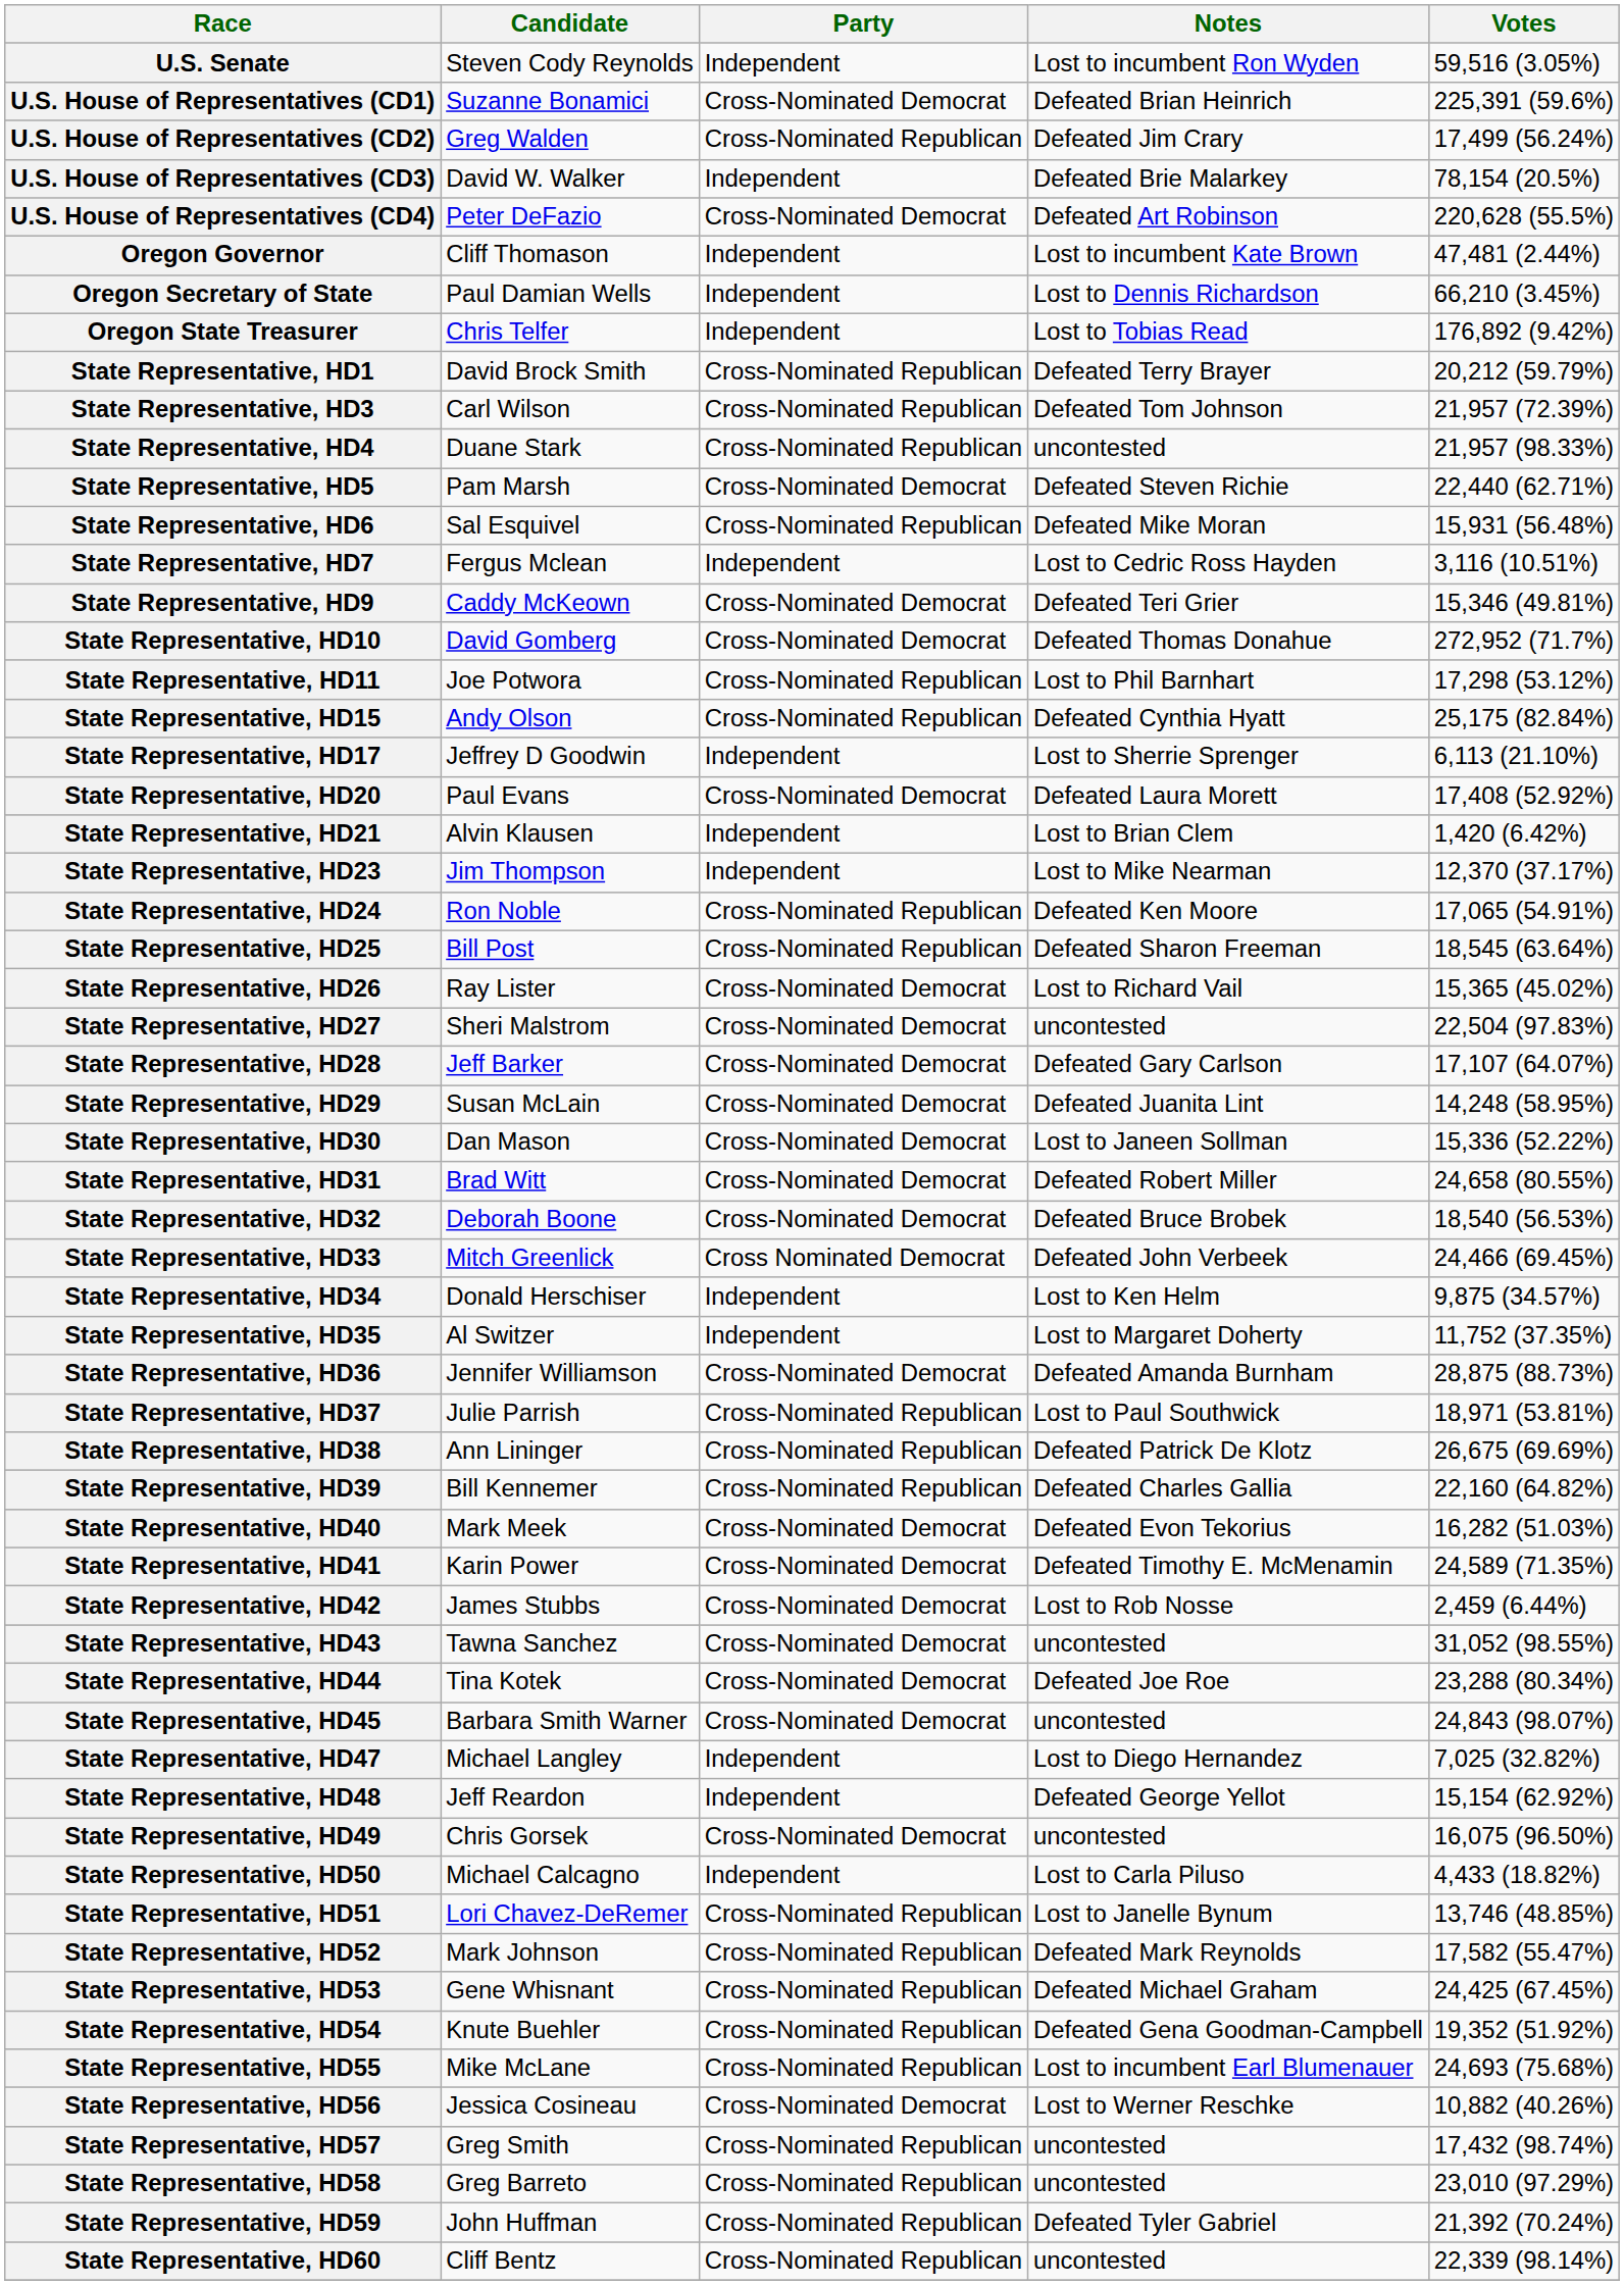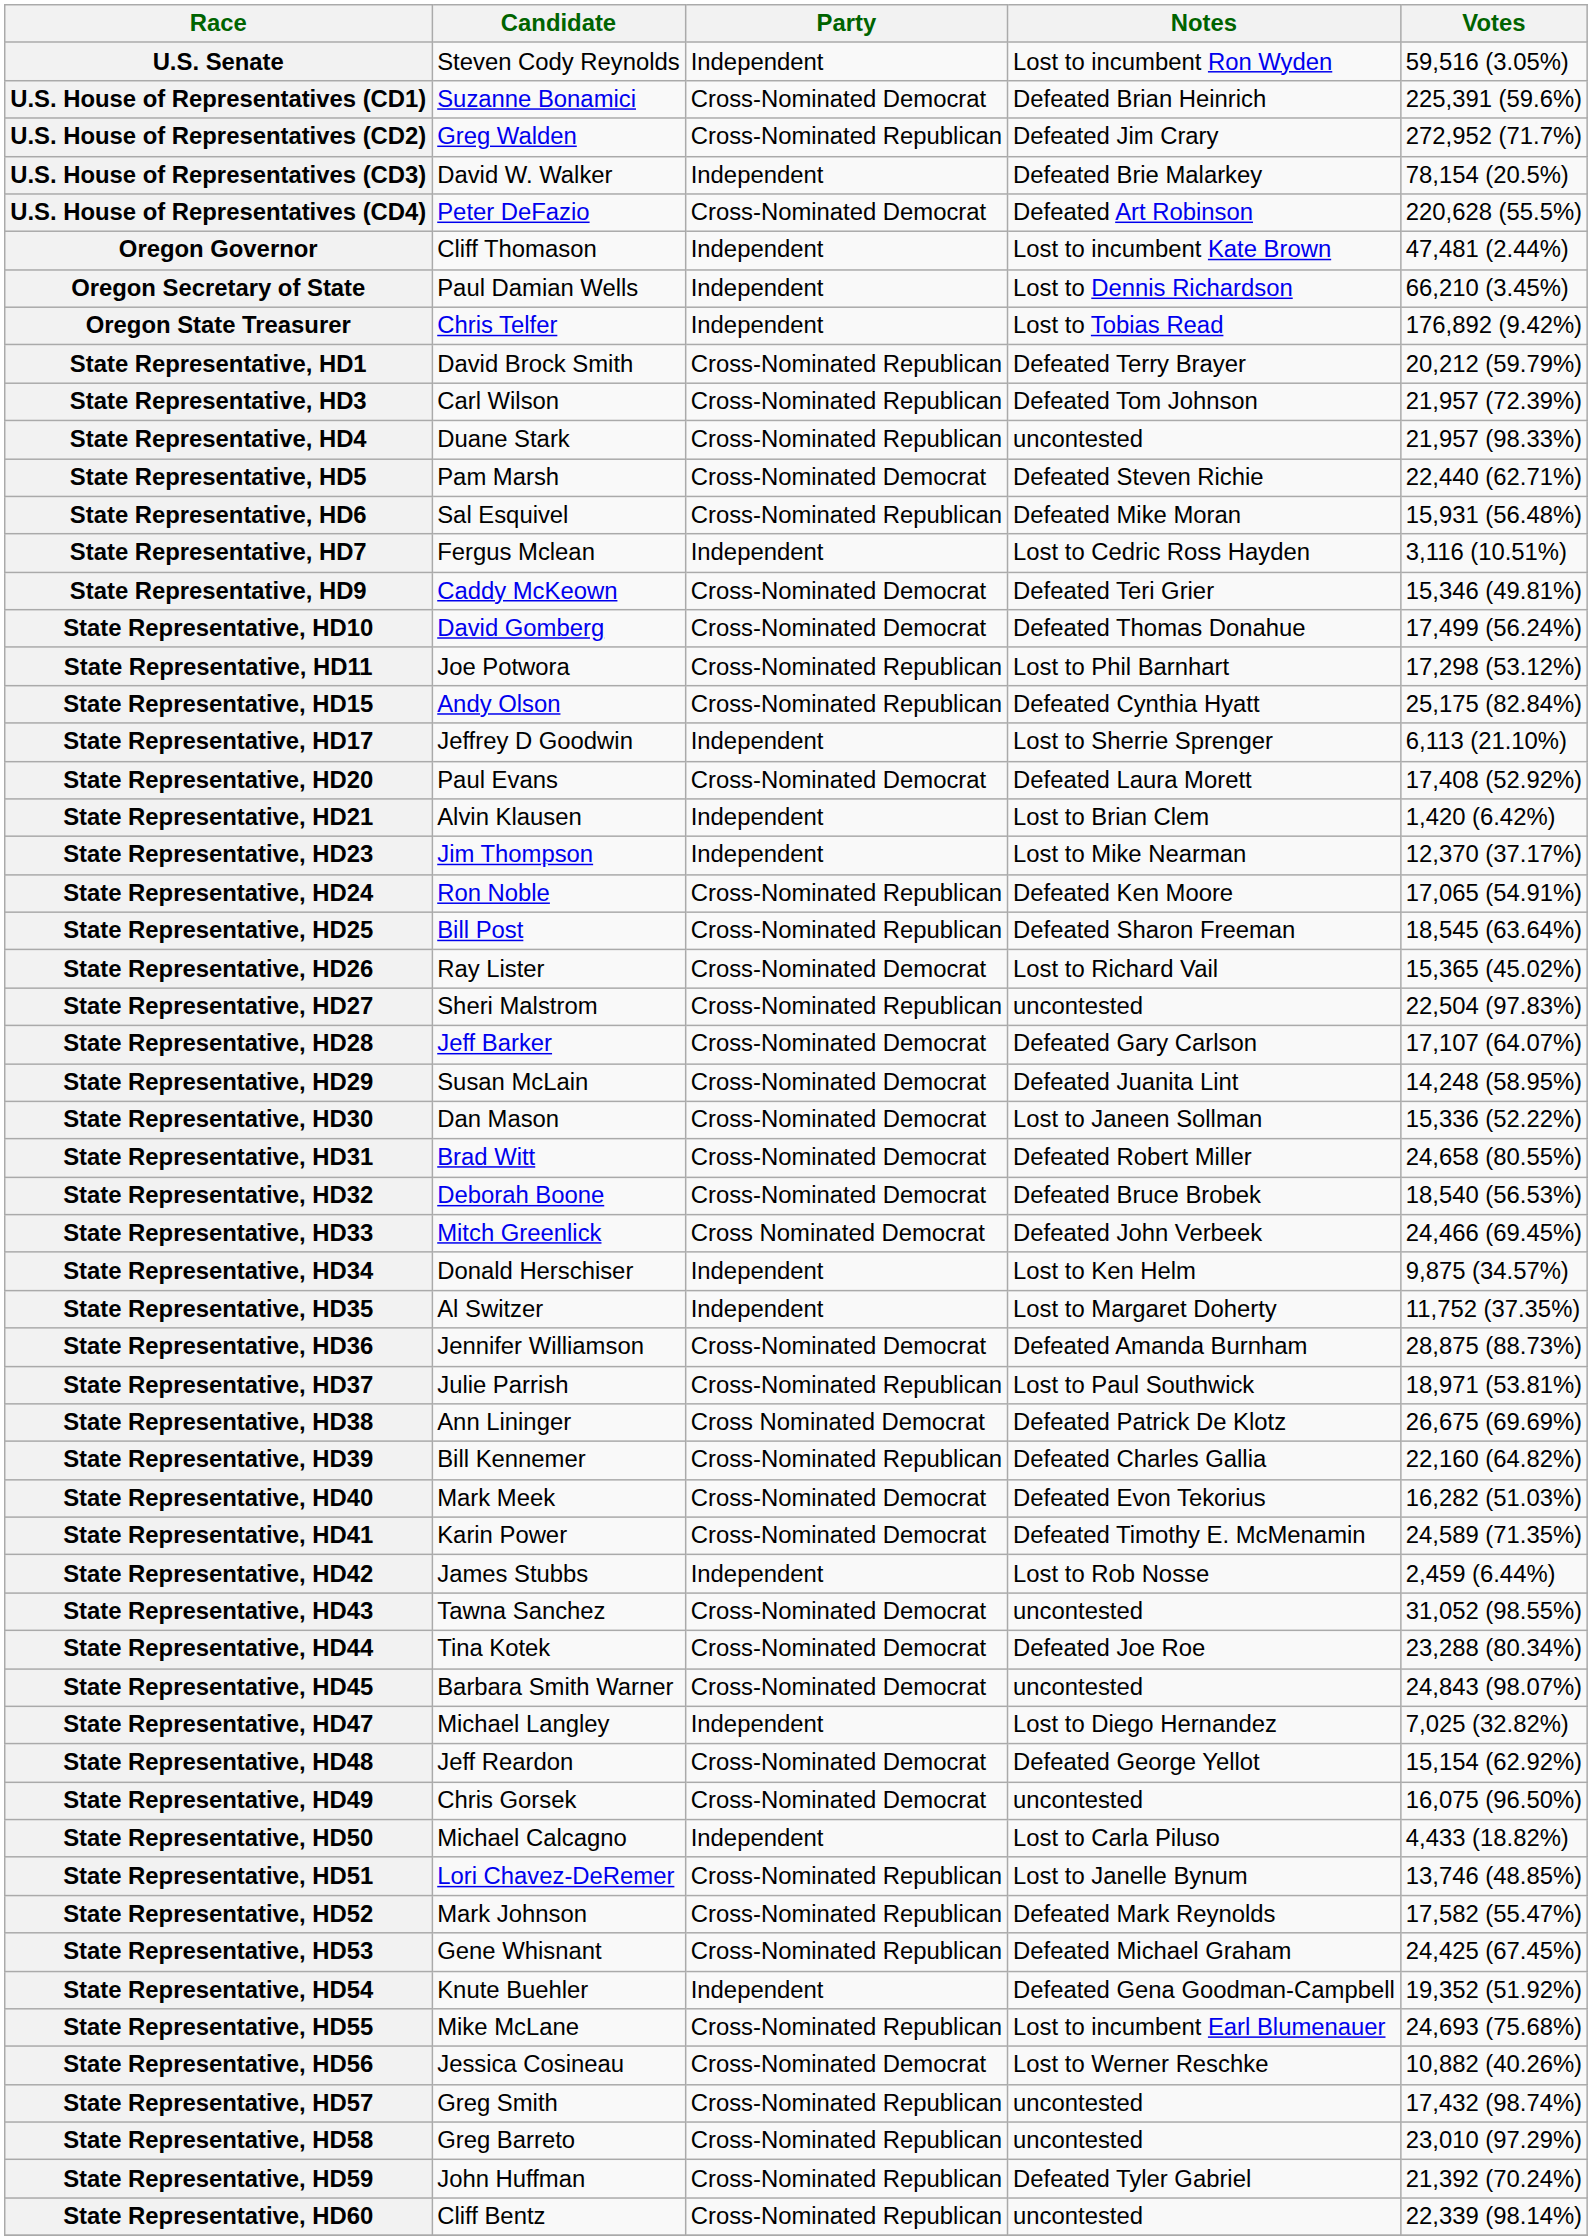U.S. House of Representatives (CD2) | Votes: 17,499 (56.24%) -> 272,952 (71.7%)
State Representative, HD10 | Votes: 272,952 (71.7%) -> 17,499 (56.24%)
State Representative, HD27 | Party: Cross-Nominated Democrat -> Cross-Nominated Republican
State Representative, HD38 | Party: Cross-Nominated Republican -> Cross Nominated Democrat
State Representative, HD42 | Party: Cross-Nominated Democrat -> Independent
State Representative, HD48 | Party: Independent -> Cross-Nominated Democrat
State Representative, HD54 | Party: Cross-Nominated Republican -> Independent
